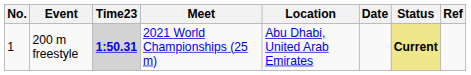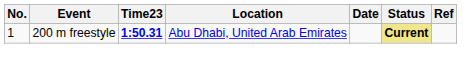- column: Meet | 2021 World Championships (25 m)
200 m freestyle | Time23: lightgrey background -> no background
